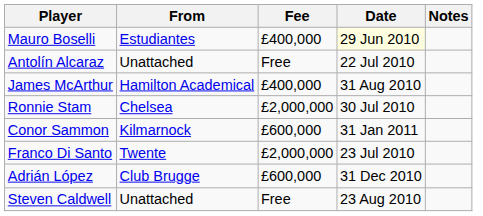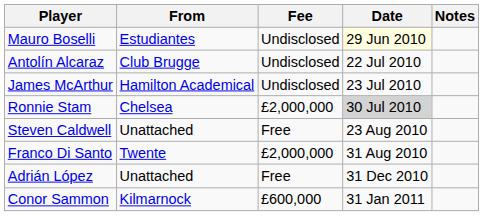Mauro Boselli | Fee: £400,000 -> Undisclosed
Antolín Alcaraz | From: Unattached -> Club Brugge
Antolín Alcaraz | Fee: Free -> Undisclosed
James McArthur | Fee: £400,000 -> Undisclosed
James McArthur | Date: 31 Aug 2010 -> 23 Jul 2010
Ronnie Stam | Date: no background -> lightgrey background
rows swapped: Steven Caldwell <-> Conor Sammon
Franco Di Santo | Date: 23 Jul 2010 -> 31 Aug 2010
Adrián López | From: Club Brugge -> Unattached
Adrián López | Fee: £600,000 -> Free
